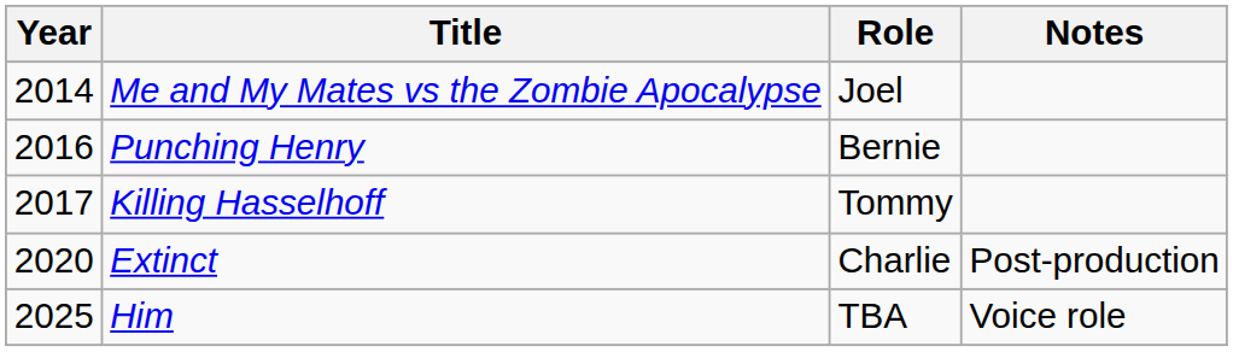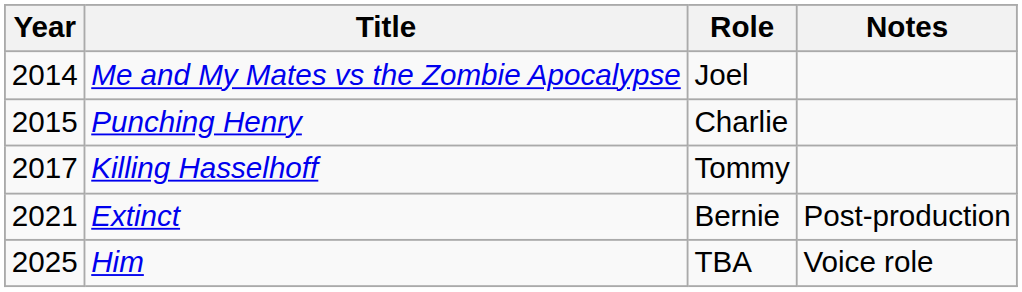Punching Henry | Year: 2016 -> 2015
Punching Henry | Role: Bernie -> Charlie
Extinct | Year: 2020 -> 2021
Extinct | Role: Charlie -> Bernie
